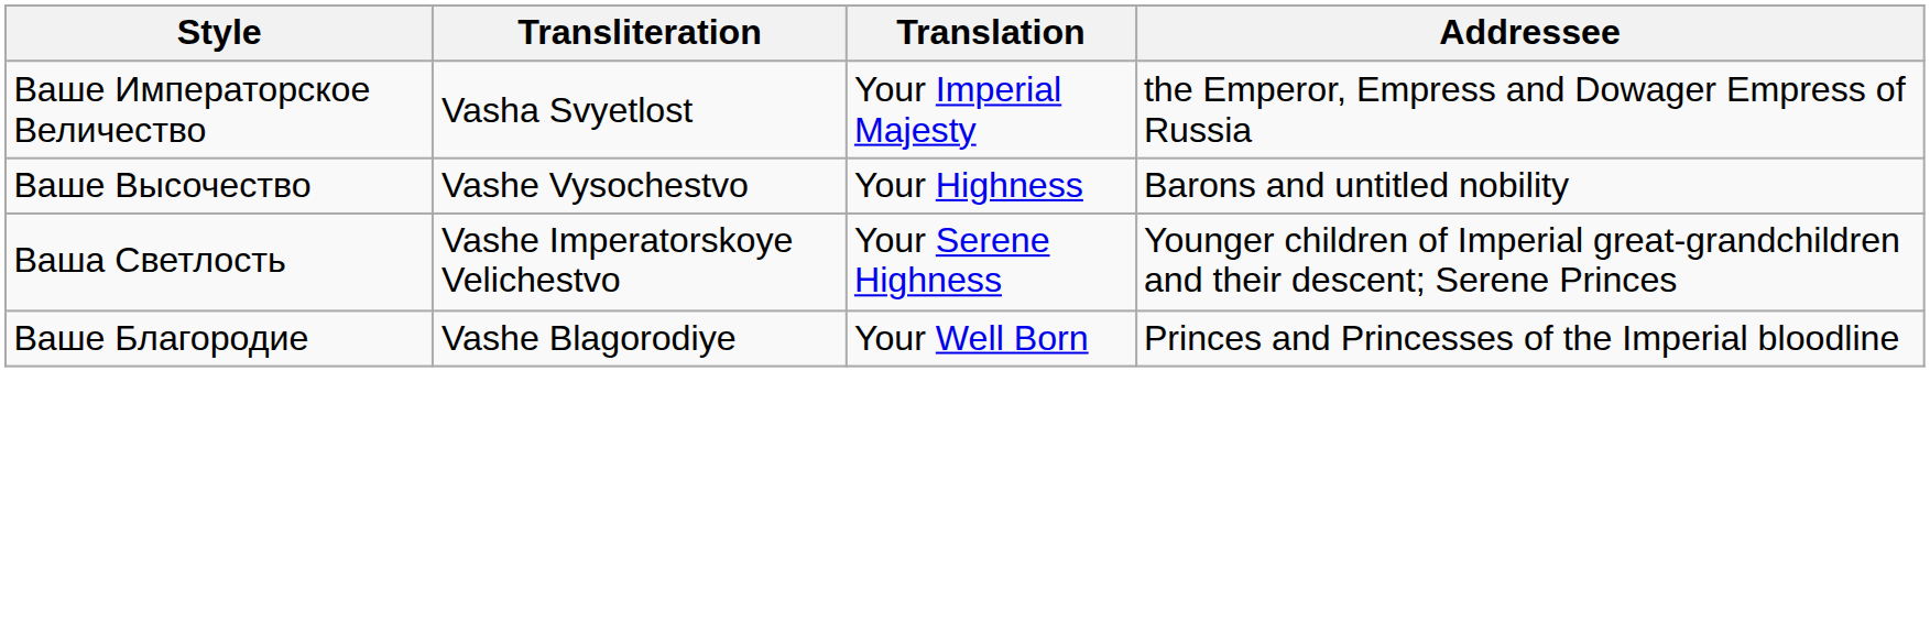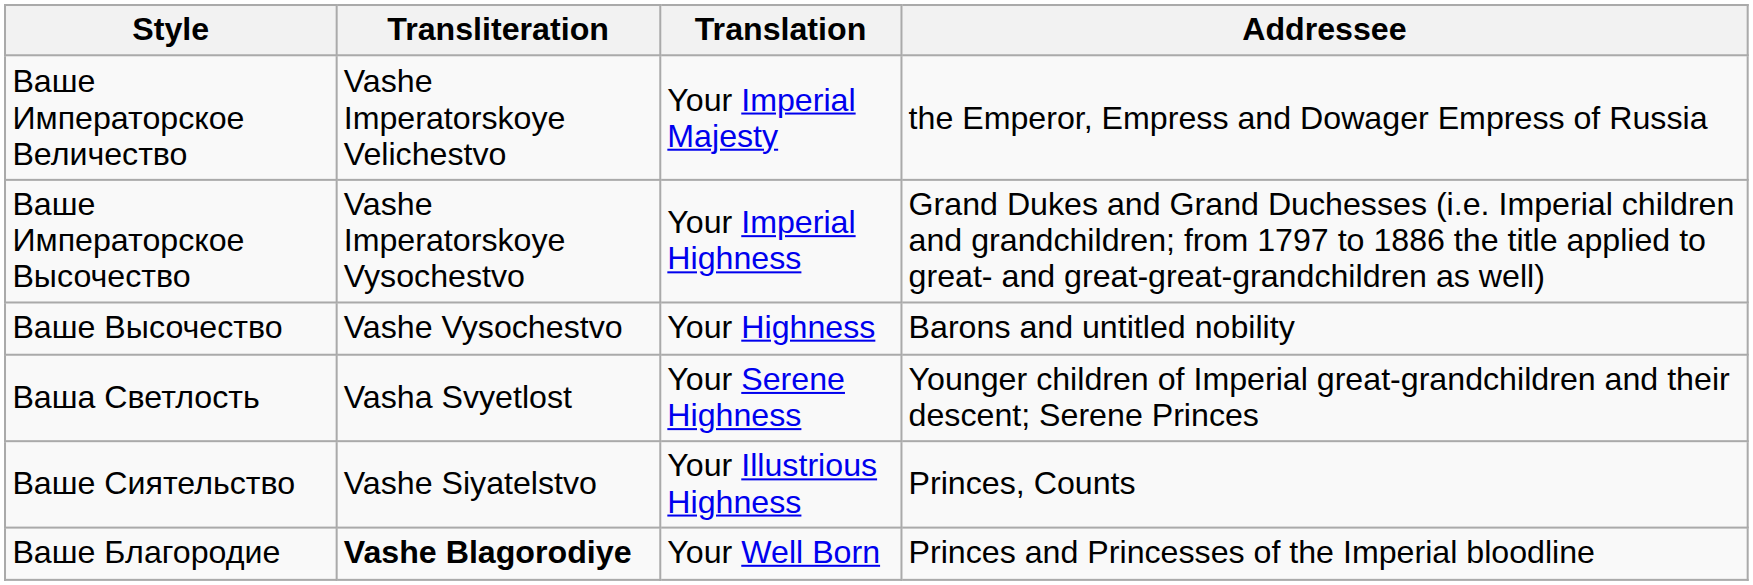Ваше Императорское Величество | Transliteration: Vasha Svyetlost -> Vashe Imperatorskoye Velichestvo
+ row: Ваше Императорское Высочество | Vashe Imperatorskoye Vysochestvo | Your Imperial Highness | Grand Dukes and Grand Duchesses (i.e. Imperial children and grandchildren; from 1797 to 1886 the title applied to great- and great-great-grandchildren as well)
Ваша Светлость | Transliteration: Vashe Imperatorskoye Velichestvo -> Vasha Svyetlost
+ row: Ваше Сиятельство | Vashe Siyatelstvo | Your Illustrious Highness | Princes, Counts
Ваше Благородие | Transliteration: normal -> bold
